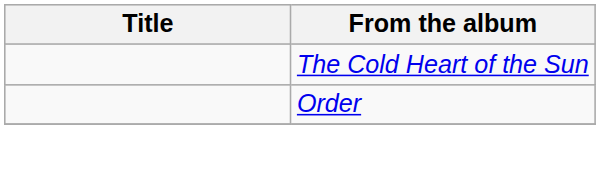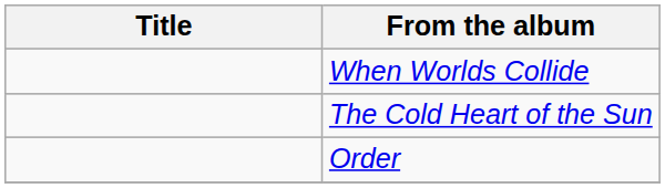+ row: When Worlds Collide
